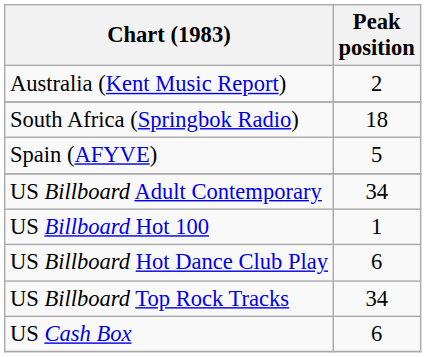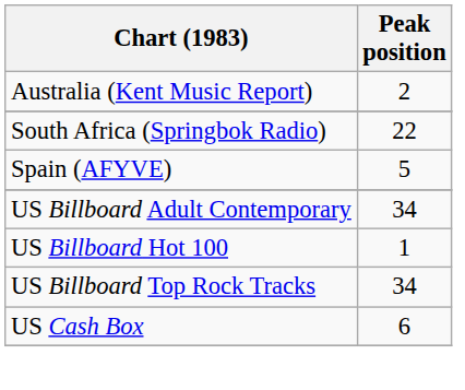South Africa (Springbok Radio) | Peak position: 18 -> 22
- row: US Billboard Hot Dance Club Play | 6
